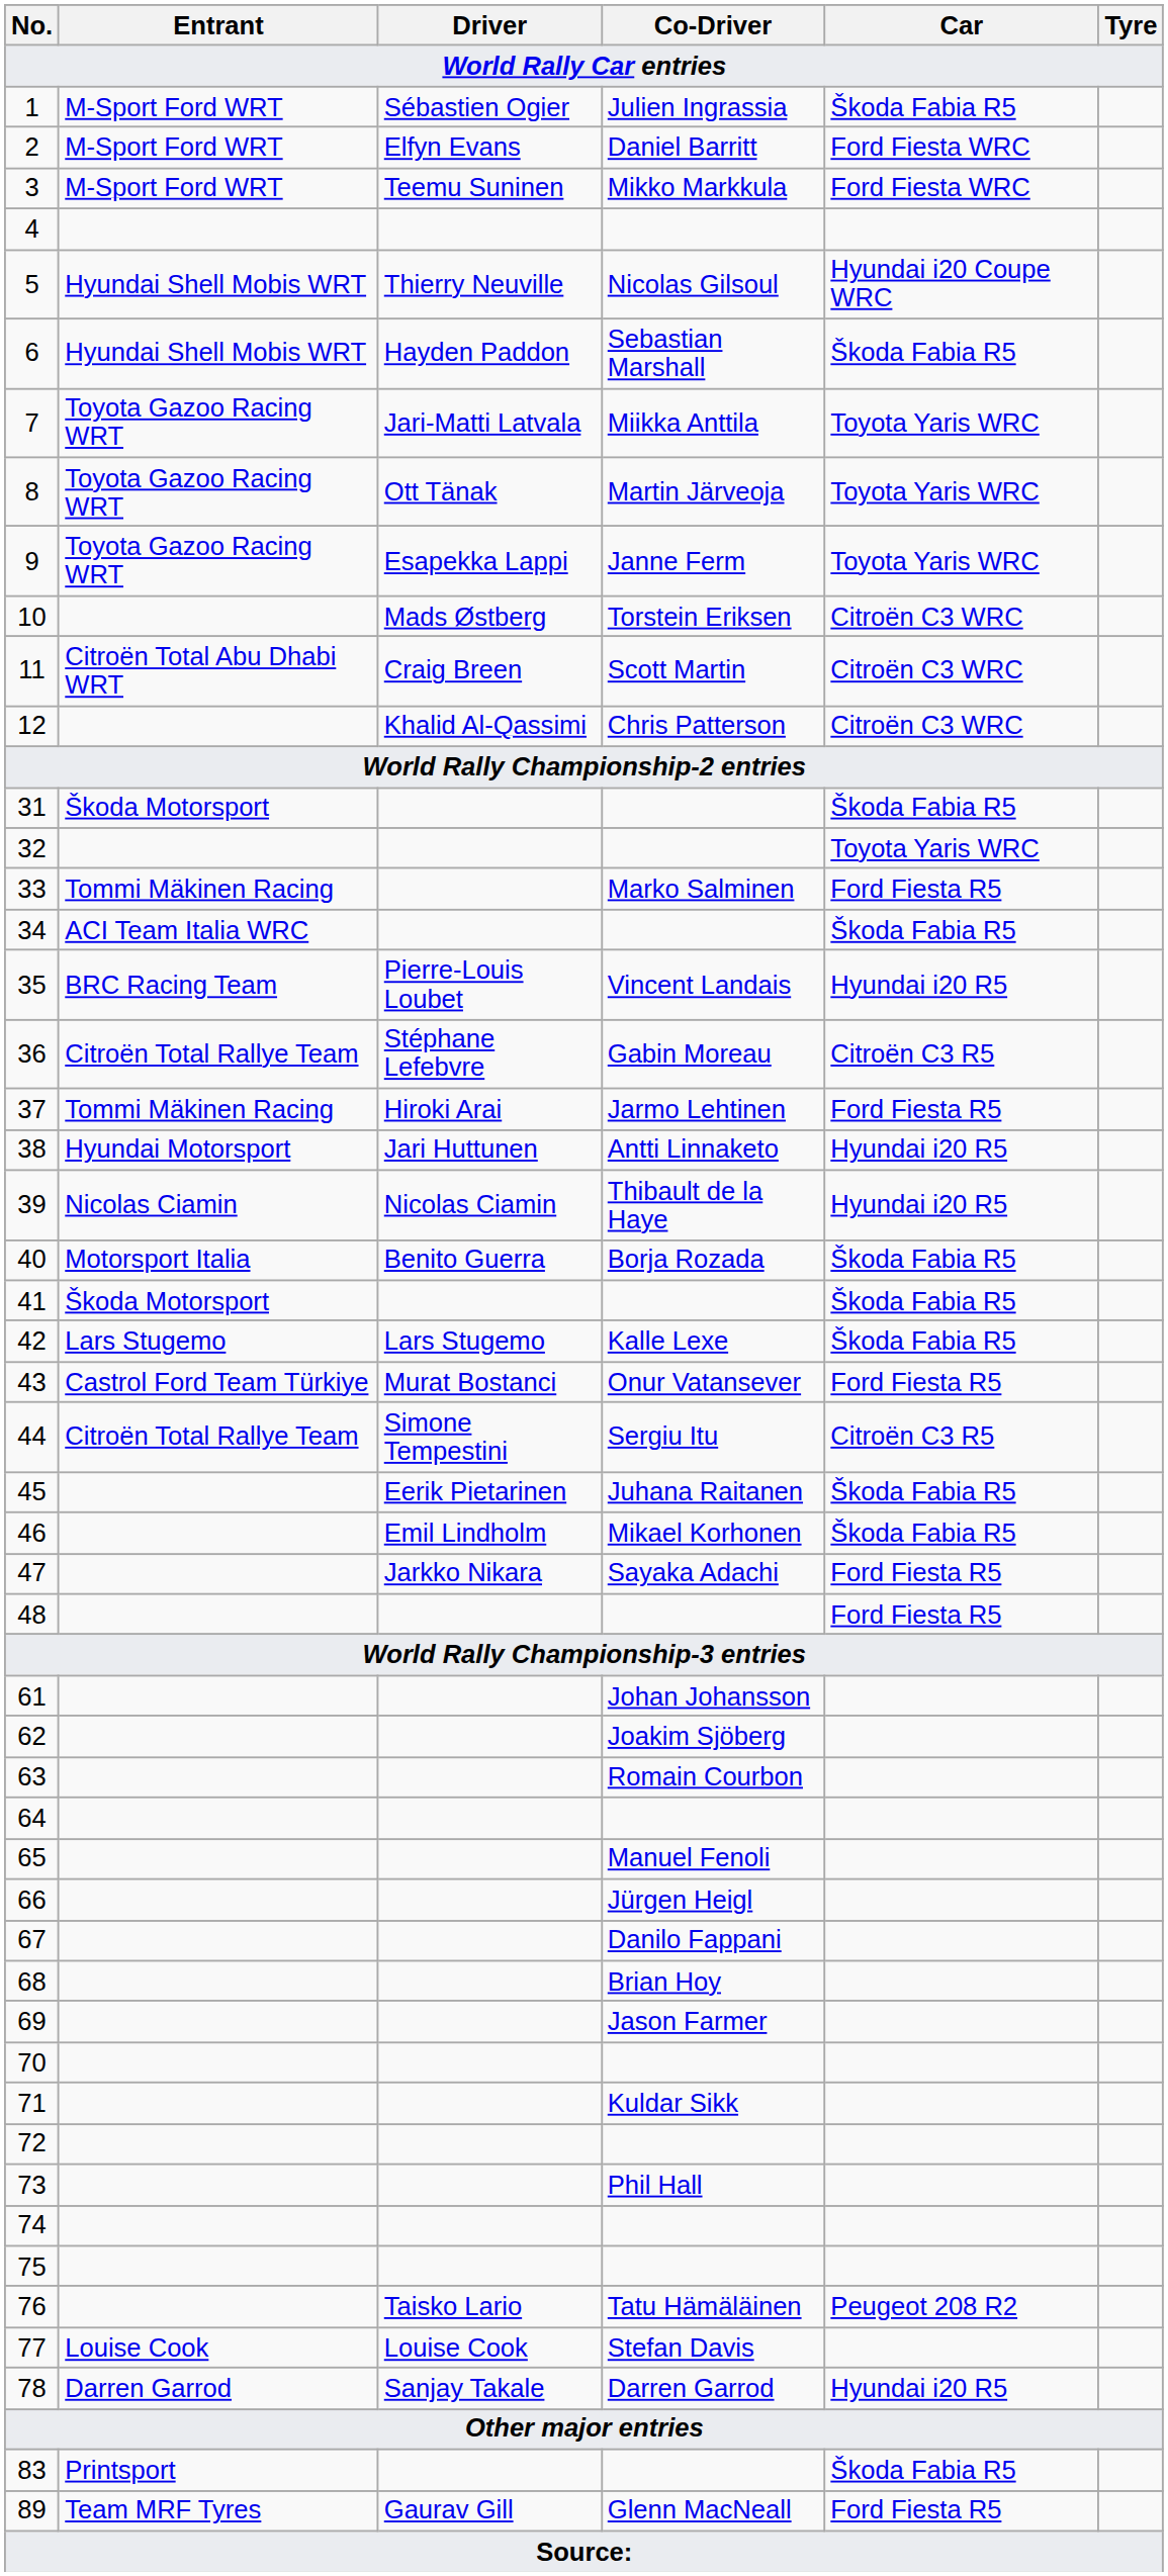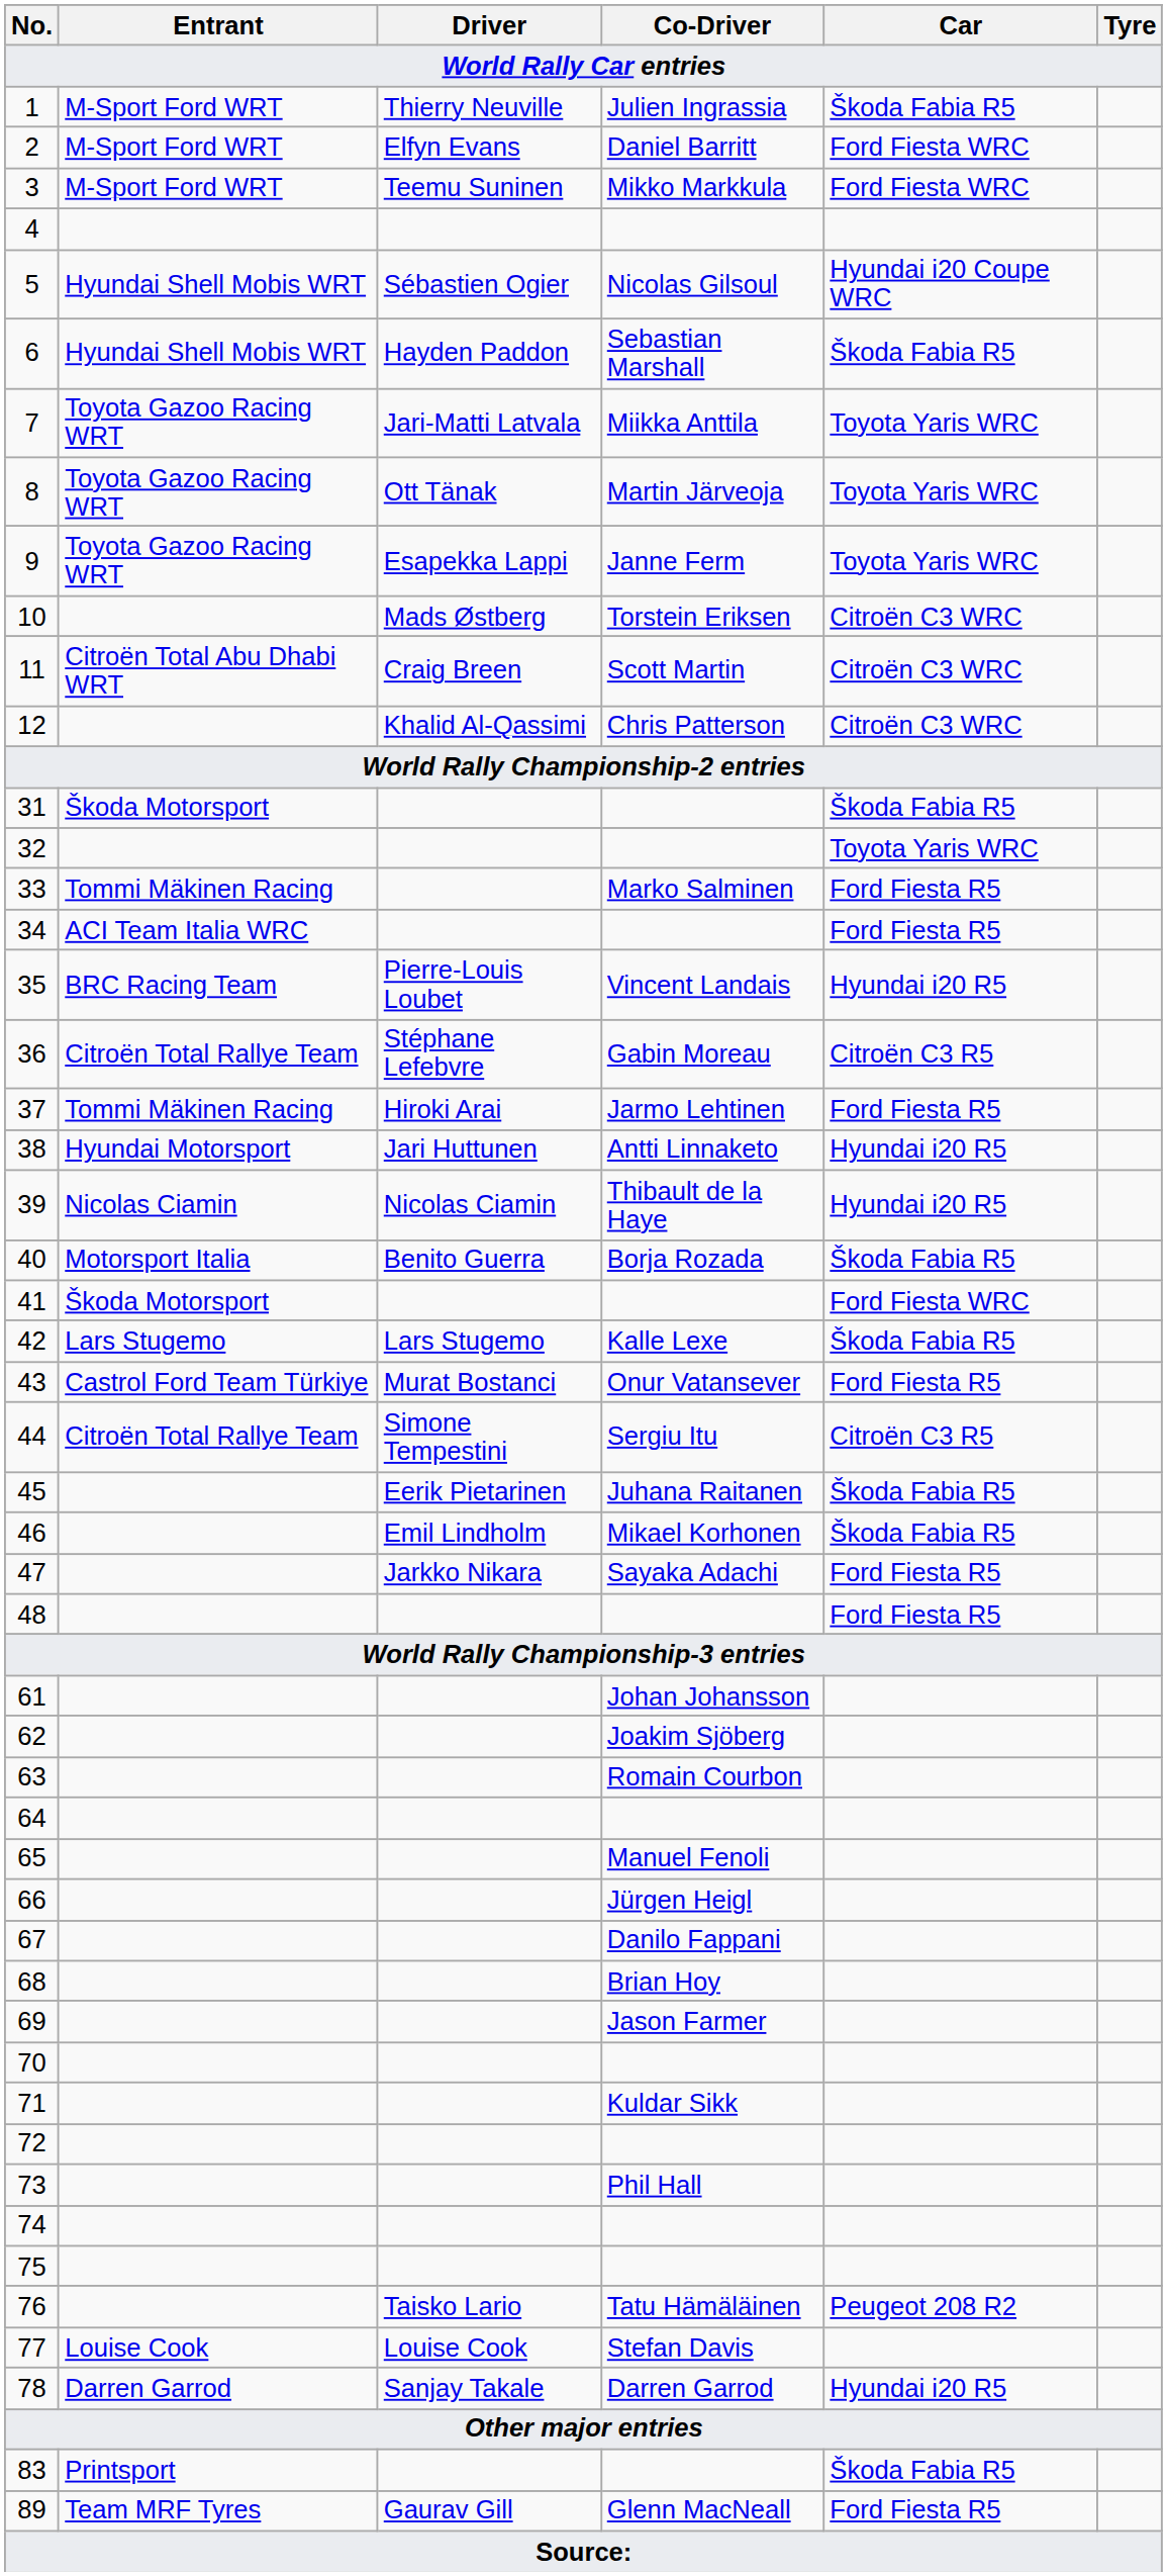1 | Driver: Sébastien Ogier -> Thierry Neuville
5 | Driver: Thierry Neuville -> Sébastien Ogier
34 | Car: Škoda Fabia R5 -> Ford Fiesta R5
41 | Car: Škoda Fabia R5 -> Ford Fiesta WRC
